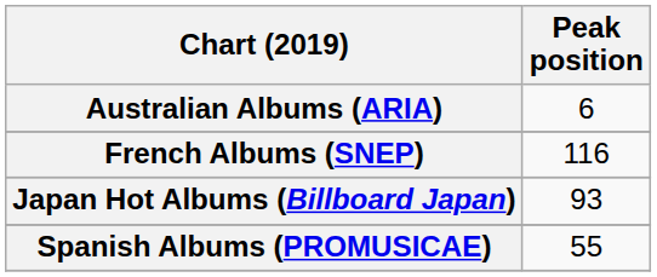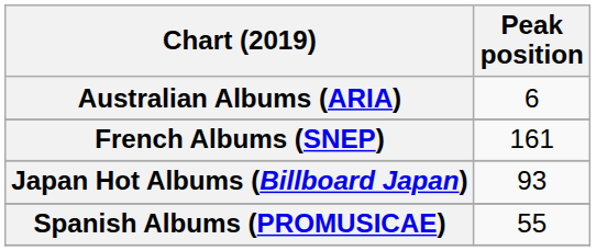French Albums (SNEP) | Peak position: 116 -> 161
